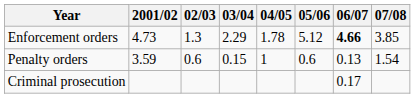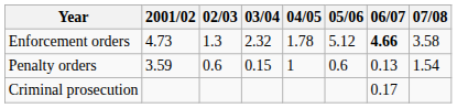Enforcement orders | 03/04: 2.29 -> 2.32
Enforcement orders | 07/08: 3.85 -> 3.58
